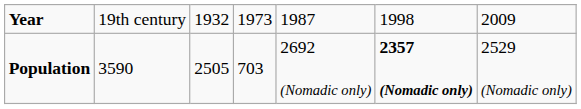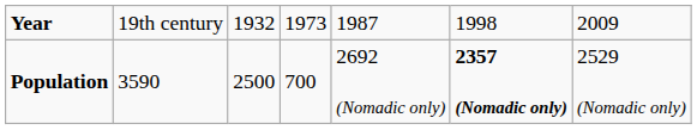Population | column 3: 2505 -> 2500
Population | column 4: 703 -> 700
